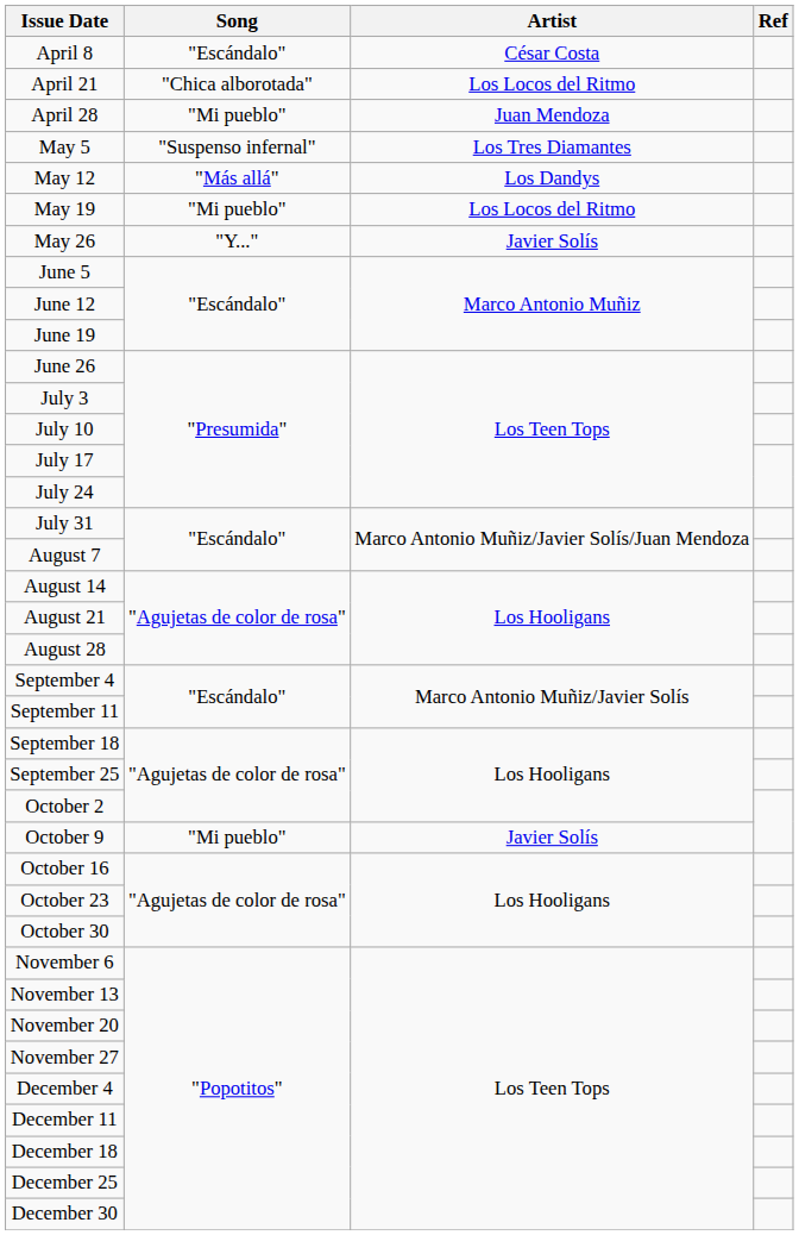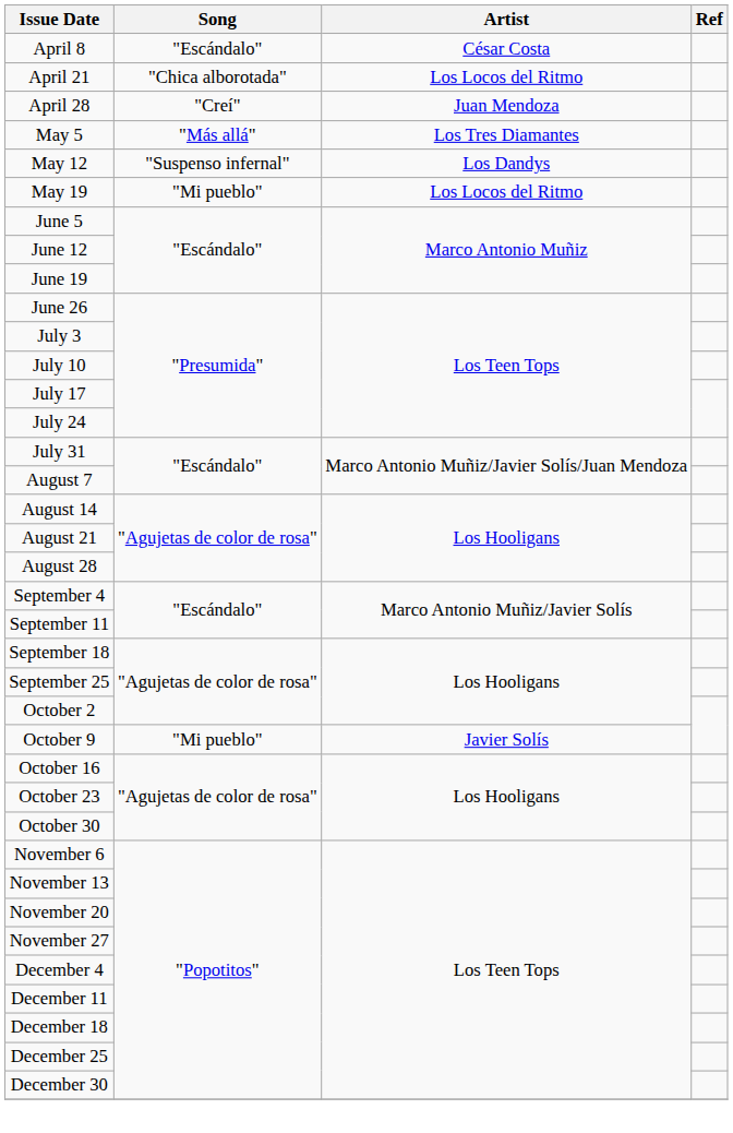April 28 | Song: "Mi pueblo" -> "Creí"
May 5 | Song: "Suspenso infernal" -> "Más allá"
May 12 | Song: "Más allá" -> "Suspenso infernal"
- row: May 26 | "Y..." | Javier Solís
